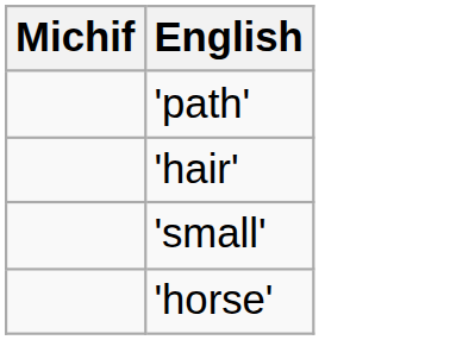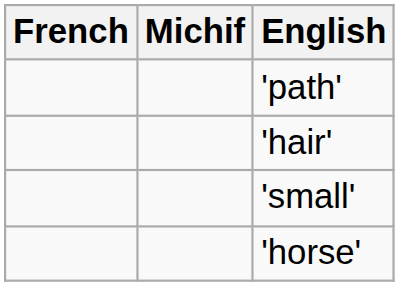+ column: French
